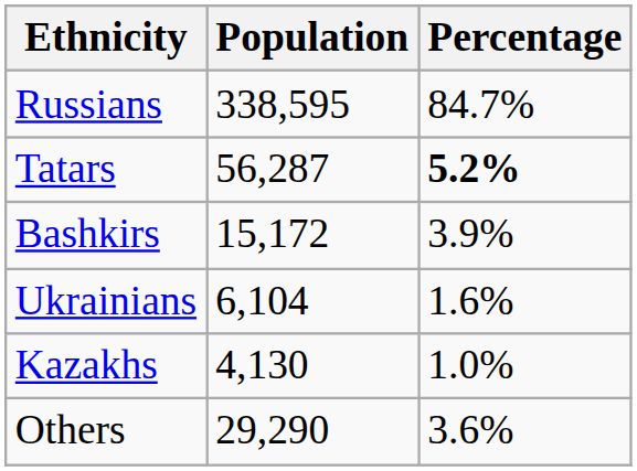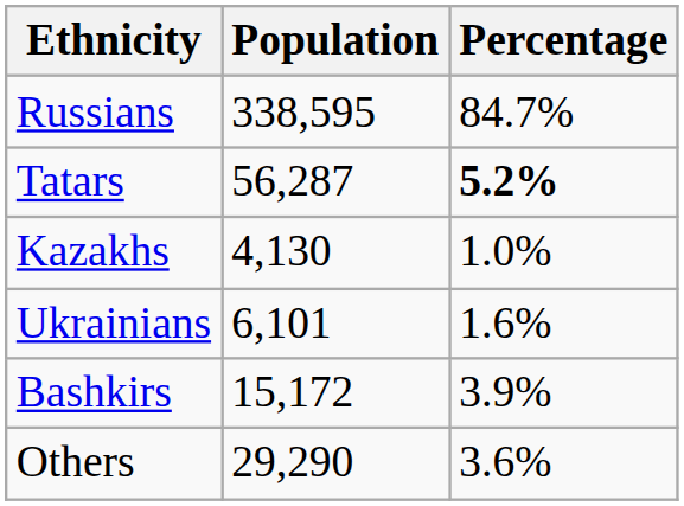rows swapped: Bashkirs <-> Kazakhs
Ukrainians | Population: 6,104 -> 6,101
